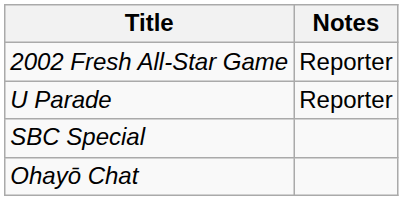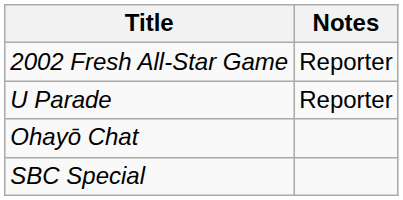rows swapped: Ohayō Chat <-> SBC Special
